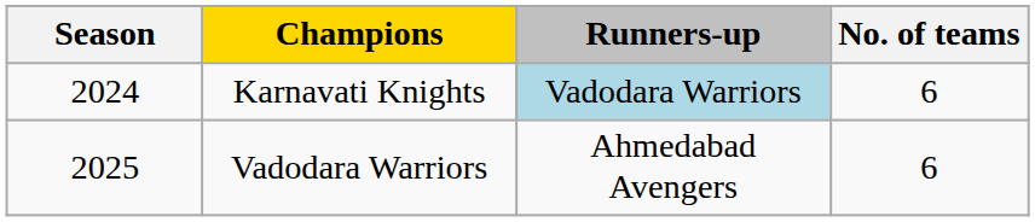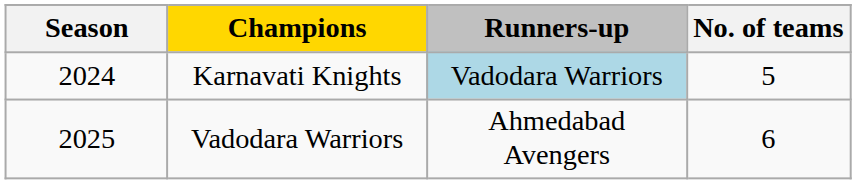Karnavati Knights | No. of teams: 6 -> 5
